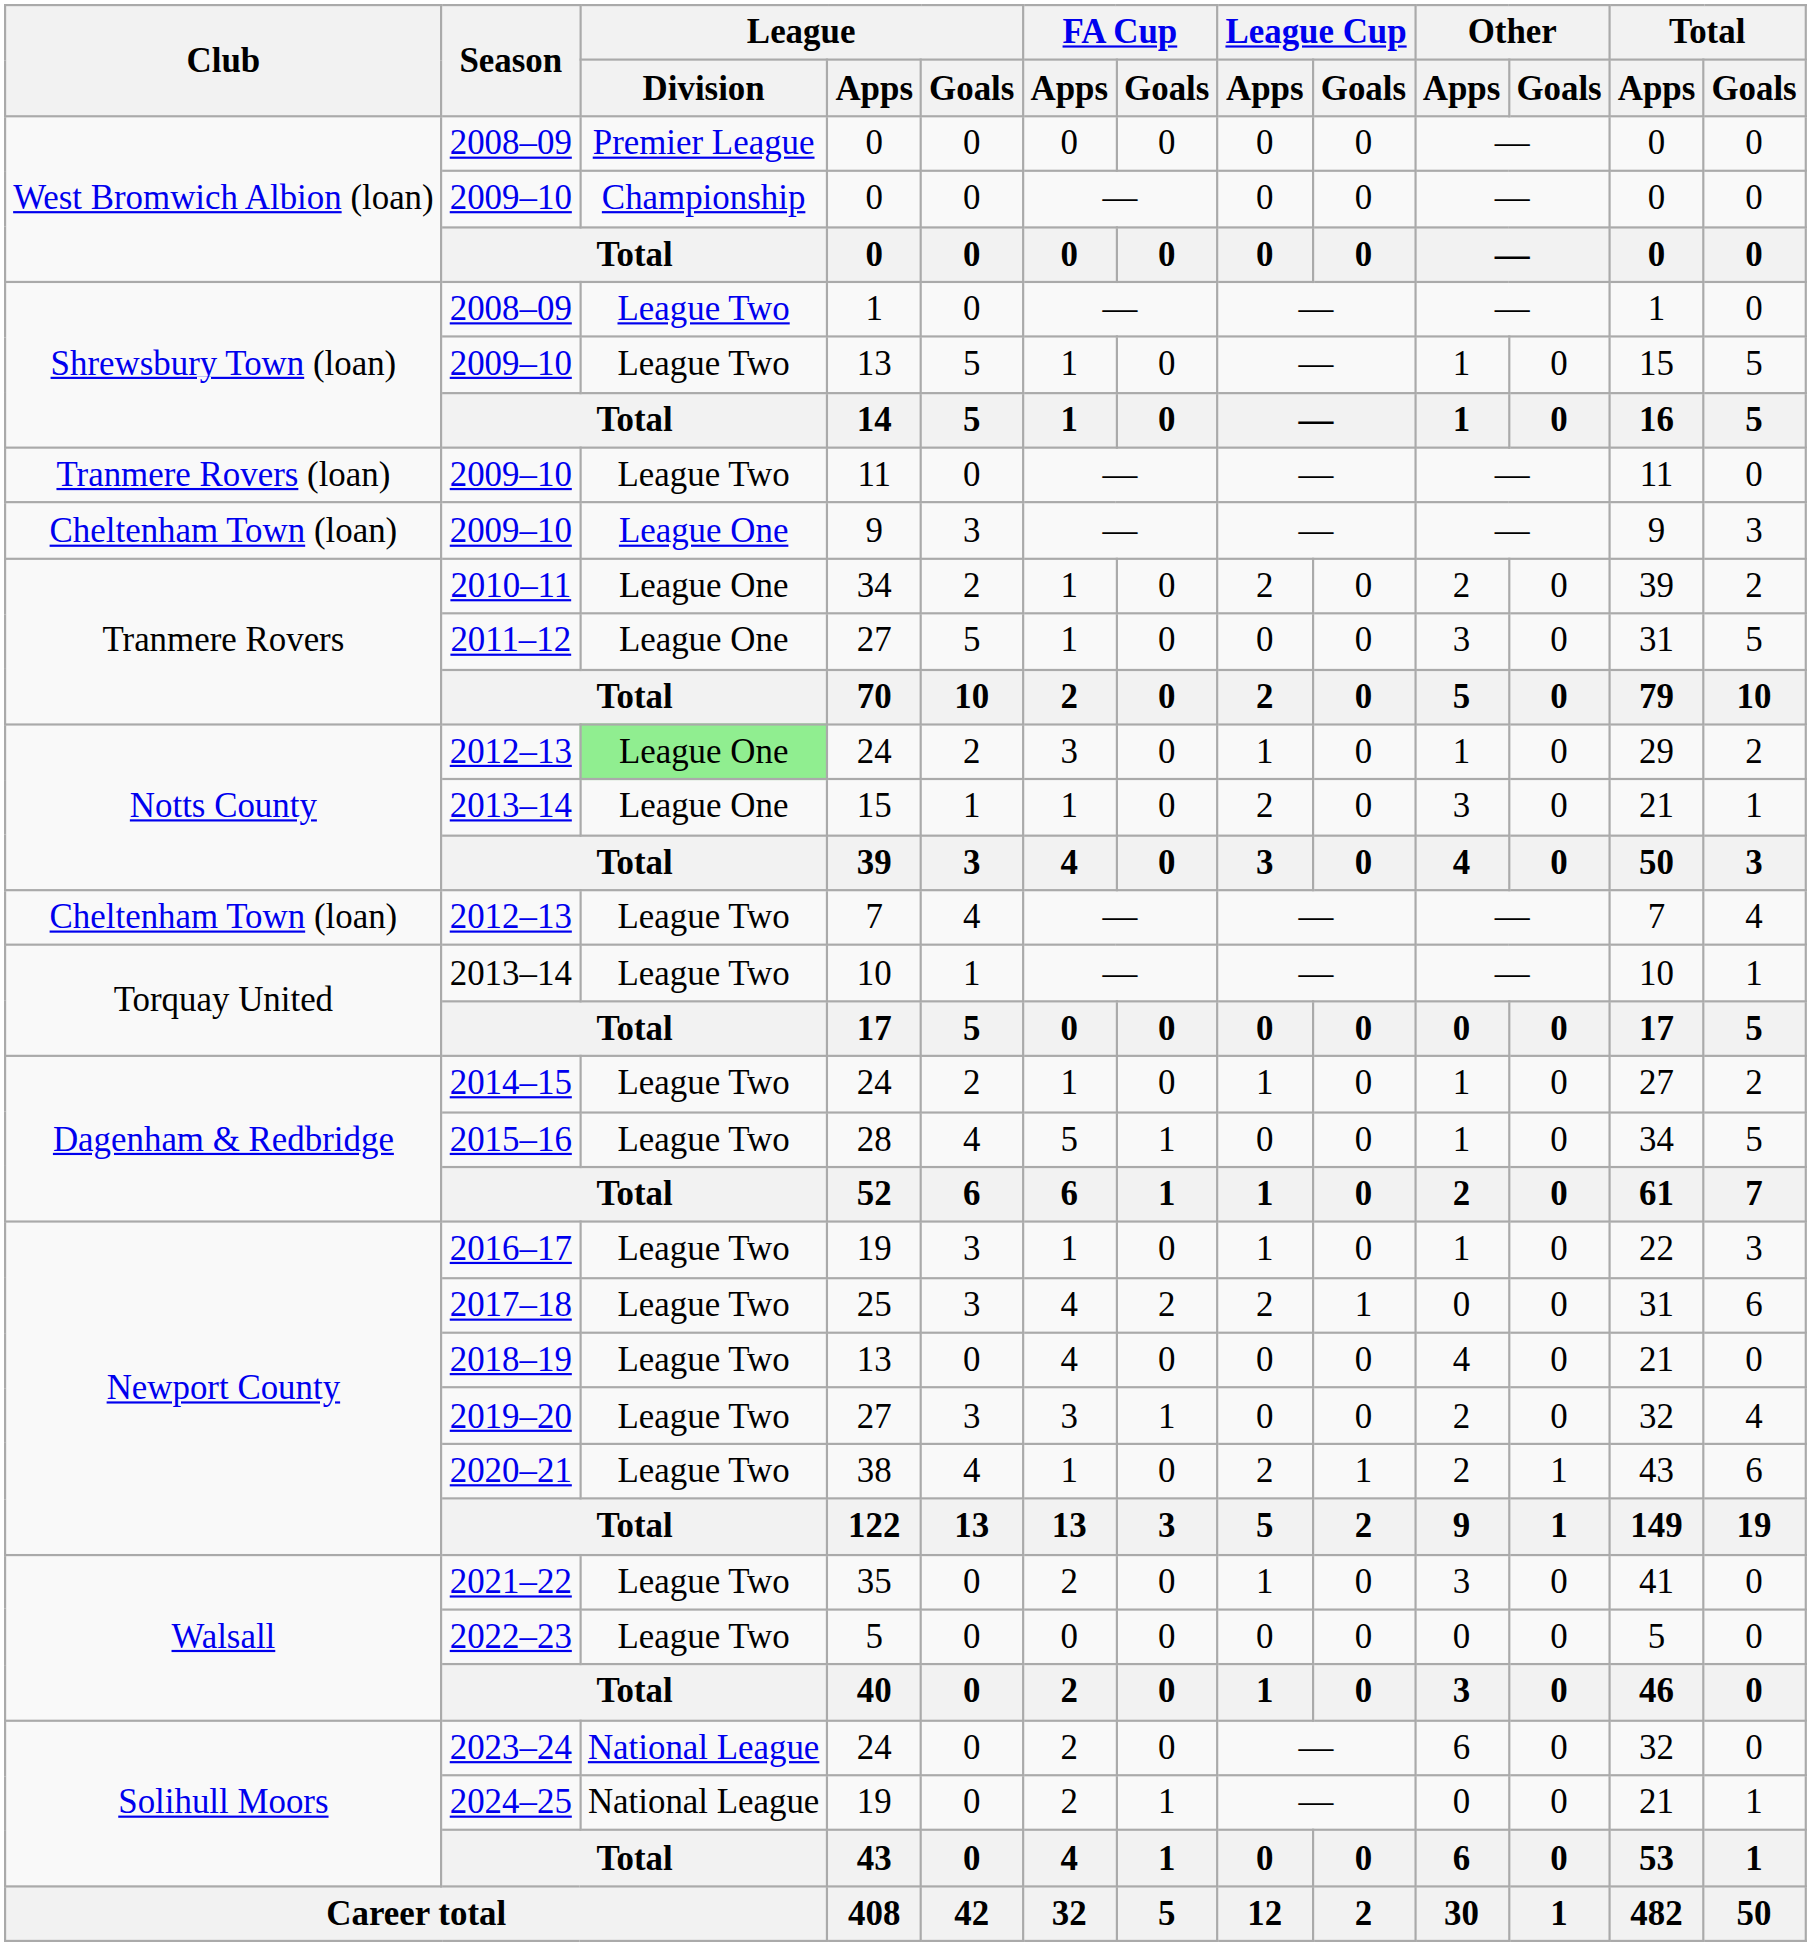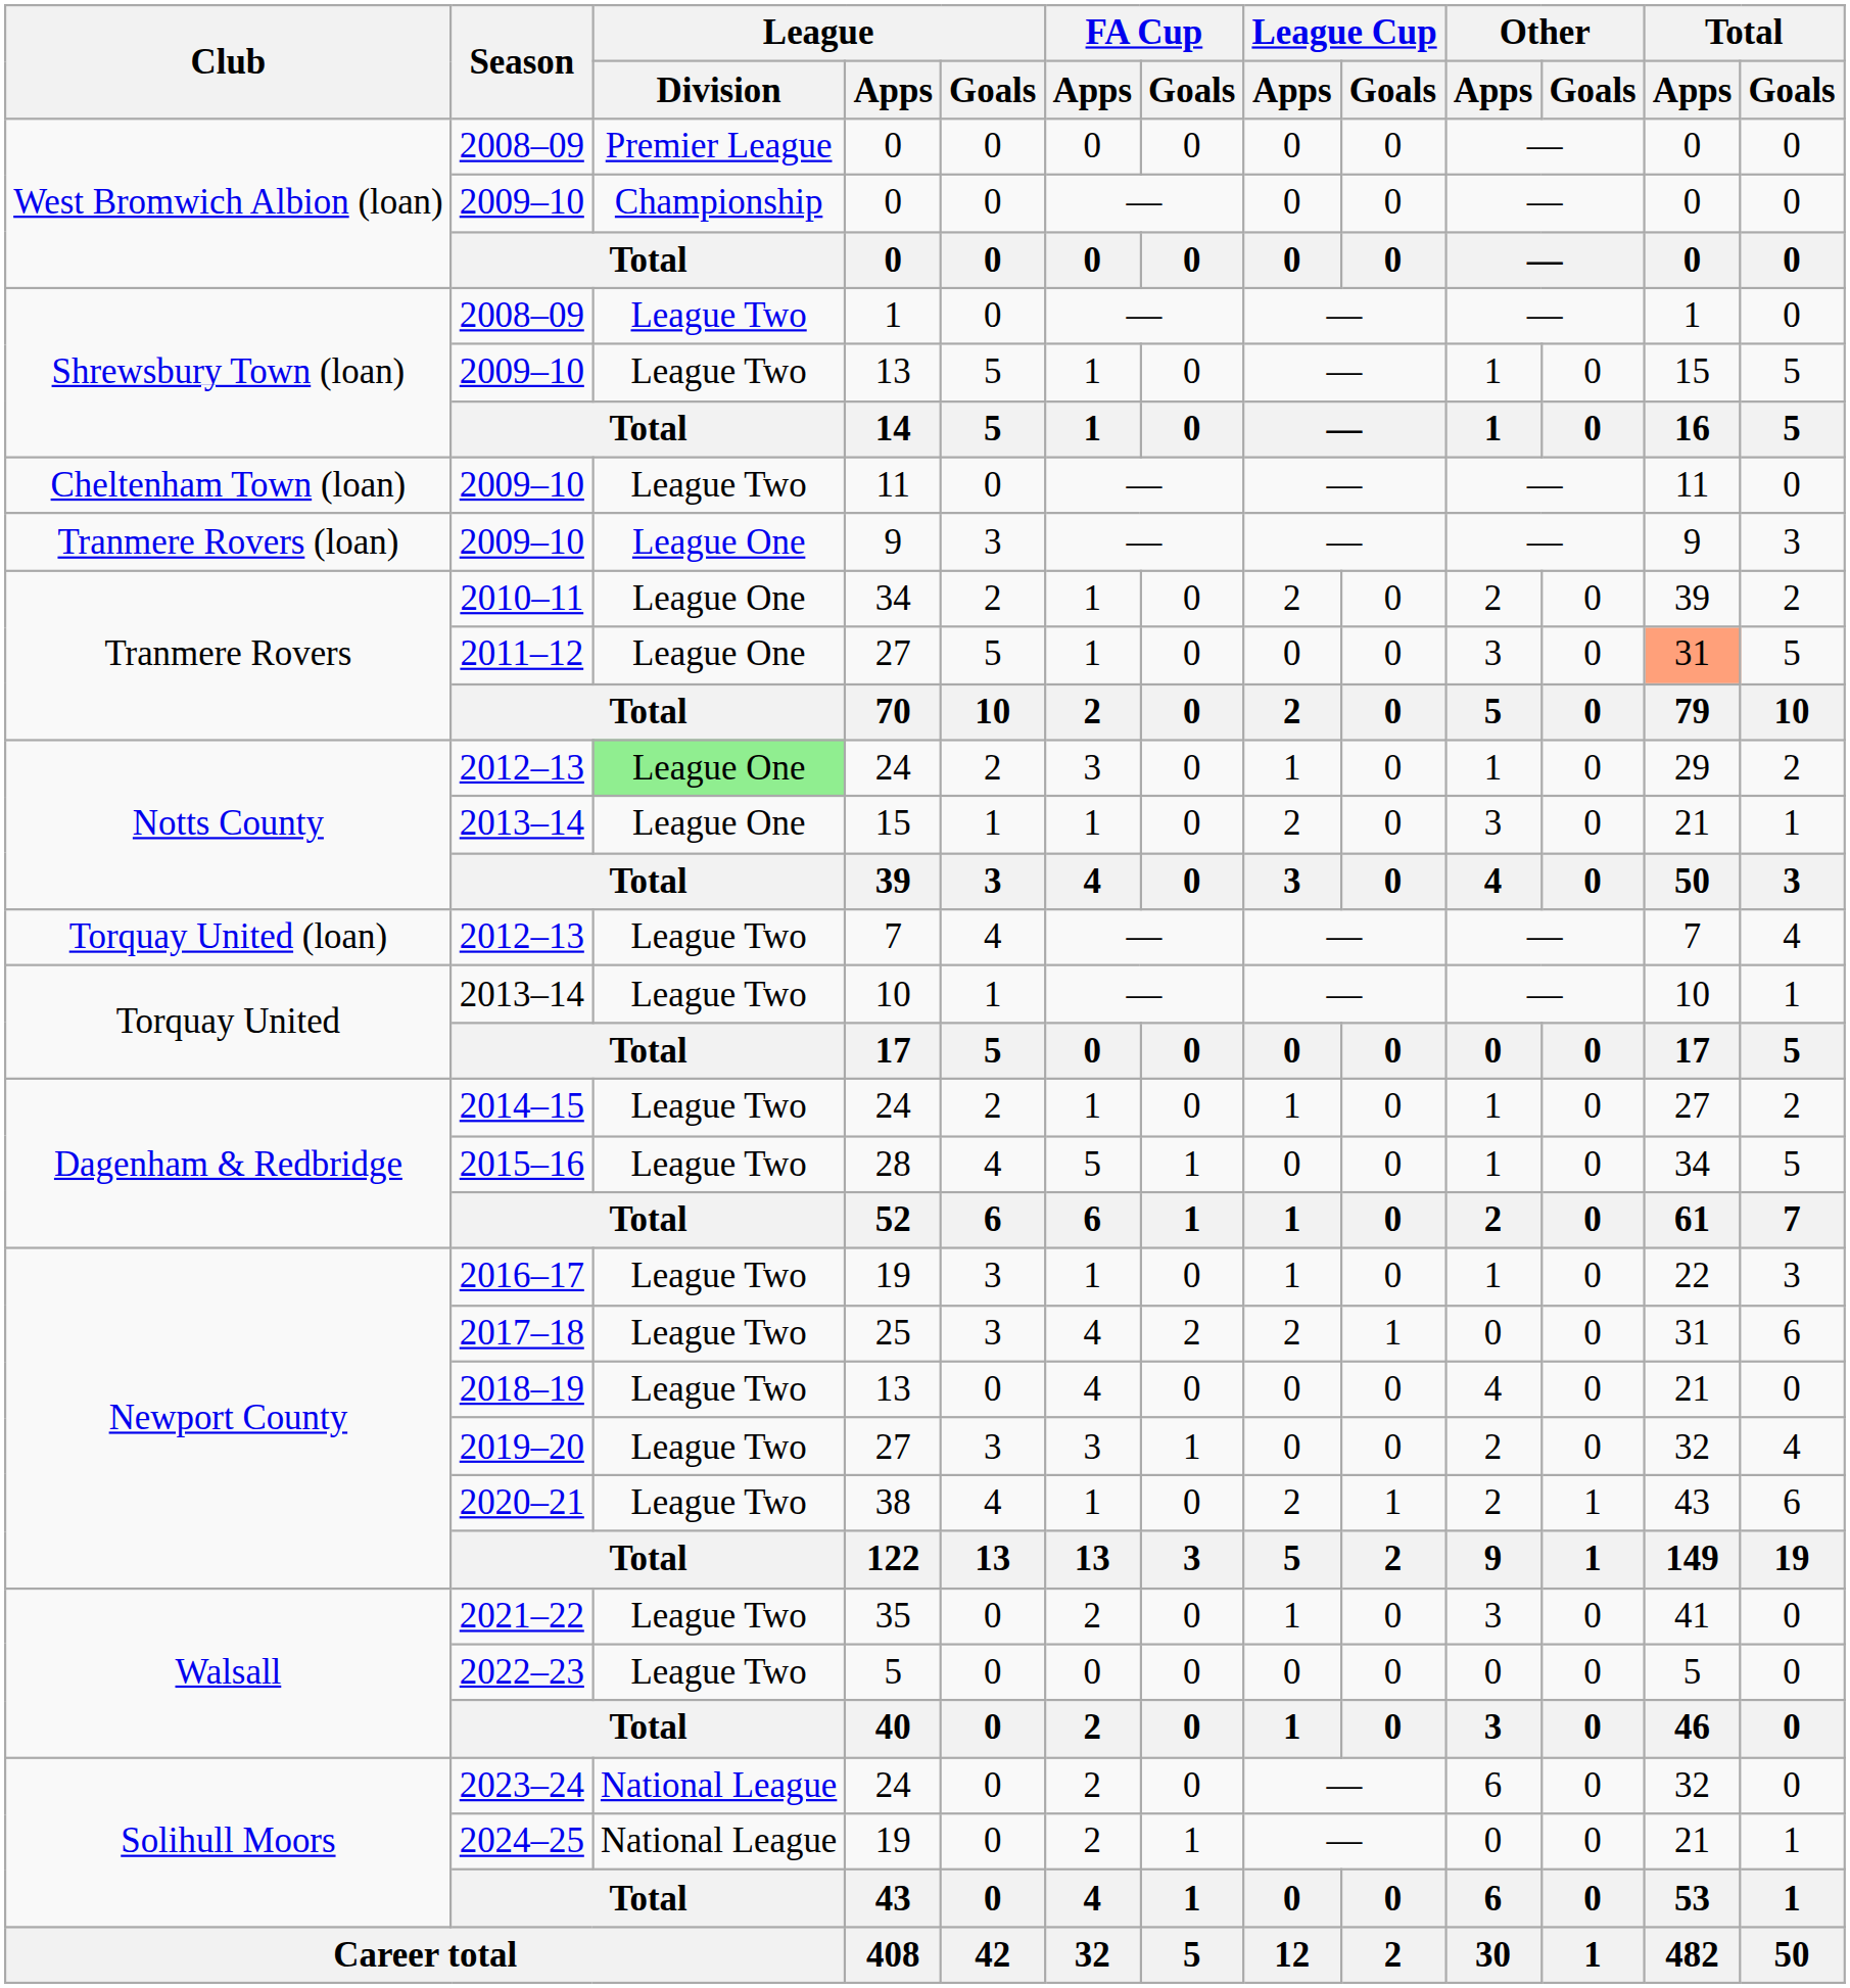2009–10 / 11 | Club: Tranmere Rovers (loan) -> Cheltenham Town (loan)
2009–10 / 9 | Club: Cheltenham Town (loan) -> Tranmere Rovers (loan)
2011–12 | Total / Apps: no background -> lightsalmon background
2012–13 / 7 | Club: Cheltenham Town (loan) -> Torquay United (loan)
